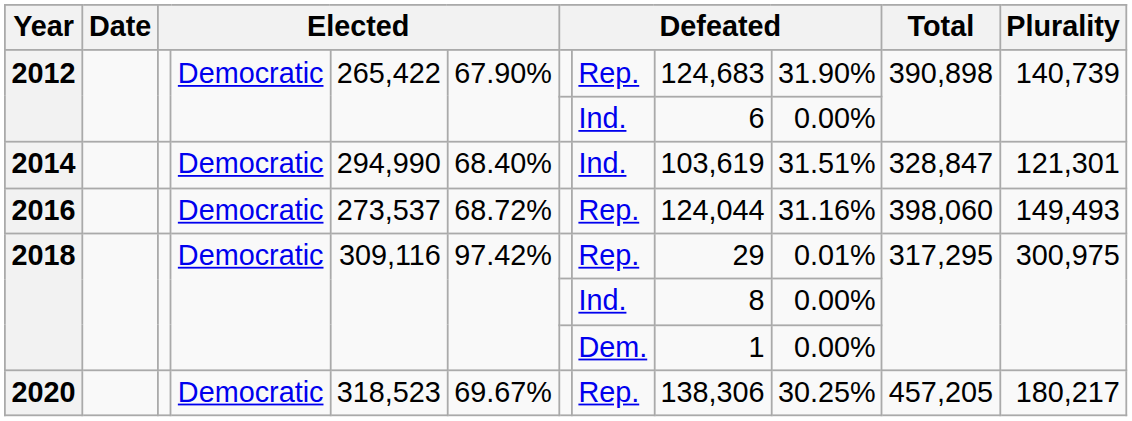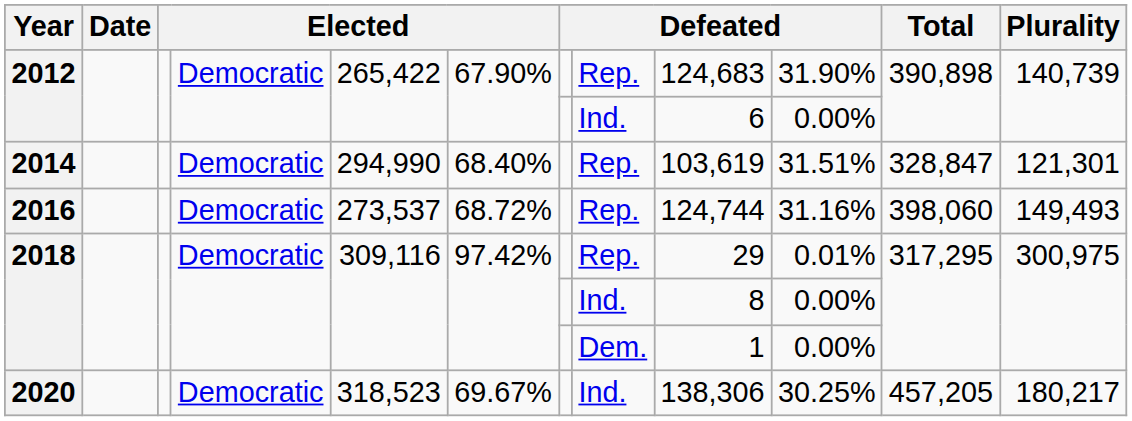2014 | column 8: Ind. -> Rep.
2016 | column 9: 124,044 -> 124,744
2020 | column 8: Rep. -> Ind.
